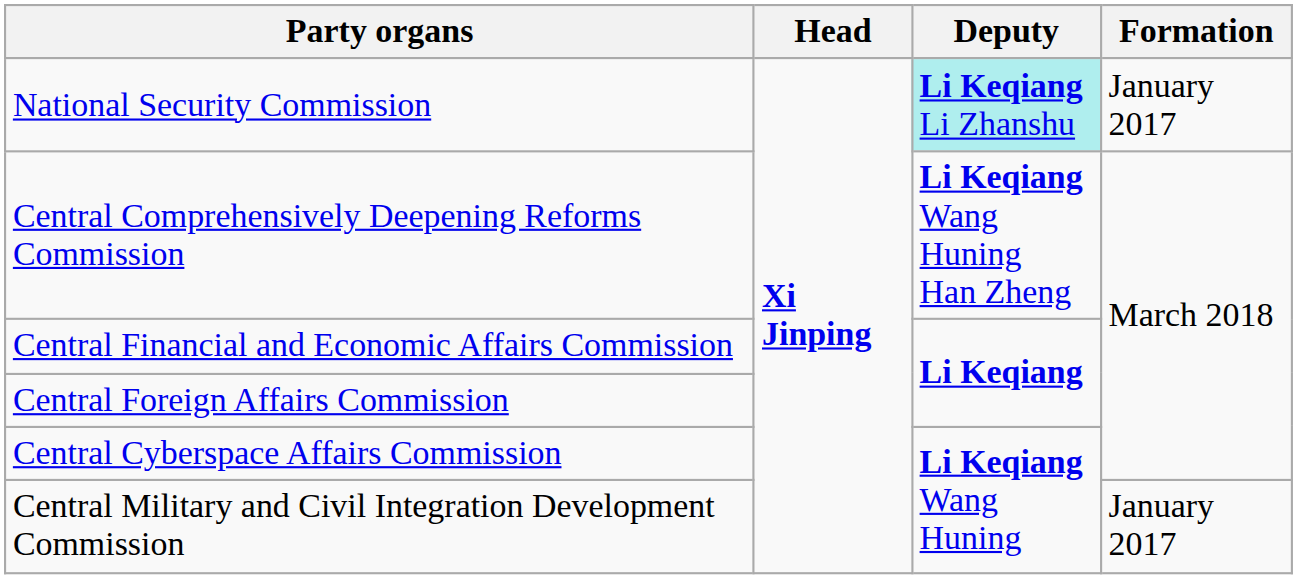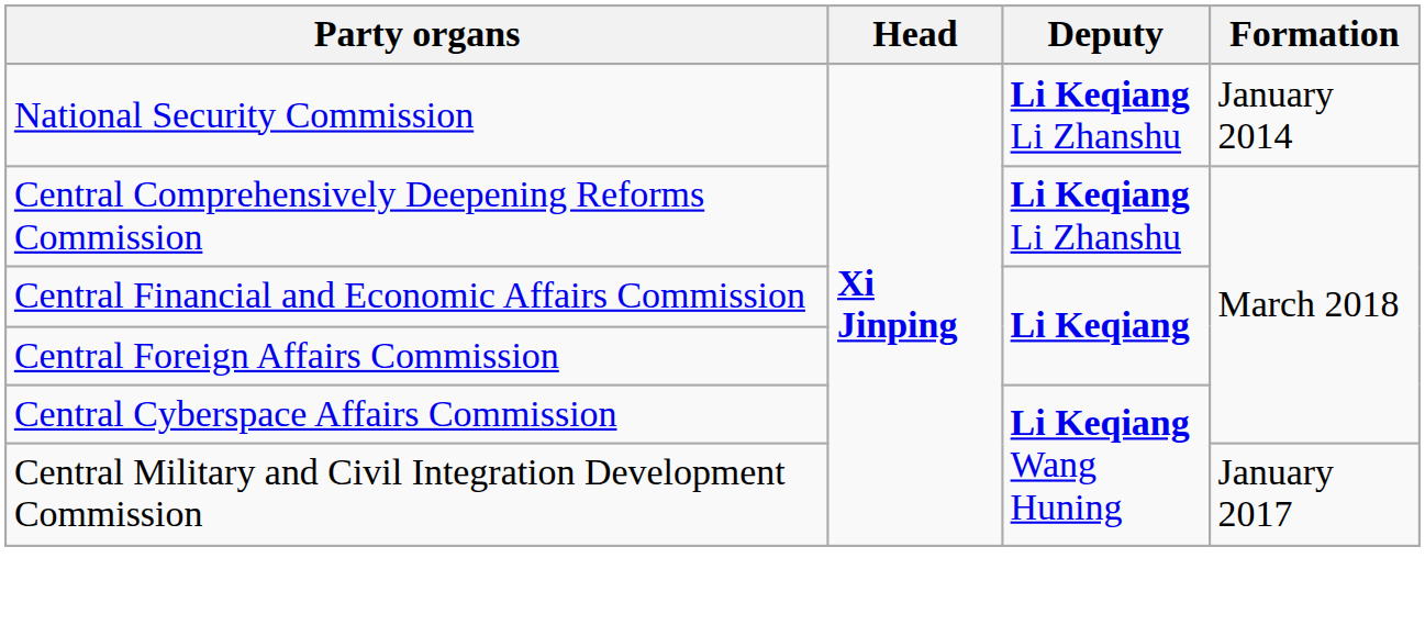National Security Commission | Deputy: paleturquoise background -> no background
National Security Commission | Formation: January 2017 -> January 2014
Central Comprehensively Deepening Reforms Commission | Deputy: Li Keqiang Wang Huning Han Zheng -> Li Keqiang Li Zhanshu
